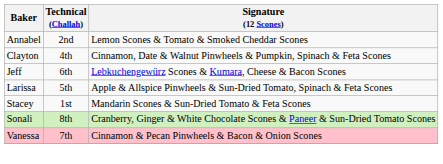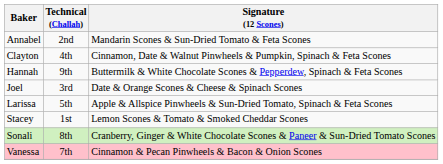Annabel | Signature (12 Scones): Lemon Scones & Tomato & Smoked Cheddar Scones -> Mandarin Scones & Sun-Dried Tomato & Feta Scones
+ row: Hannah | 9th | Buttermilk & White Chocolate Scones & Pepperdew, Spinach & Feta Scones
- row: Jeff | 6th | Lebkuchengewürz Scones & Kumara, Cheese & Bacon Scones
+ row: Joel | 3rd | Date & Orange Scones & Cheese & Spinach Scones
Stacey | Signature (12 Scones): Mandarin Scones & Sun-Dried Tomato & Feta Scones -> Lemon Scones & Tomato & Smoked Cheddar Scones
